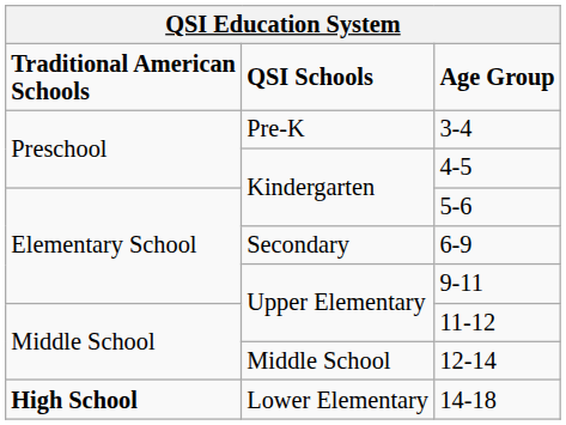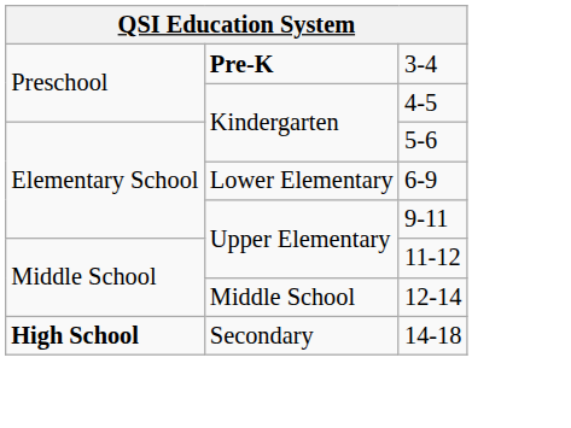- row: Traditional American Schools | QSI Schools | Age Group
3-4 | column 2: normal -> bold
6-9 | column 2: Secondary -> Lower Elementary
14-18 | column 2: Lower Elementary -> Secondary
